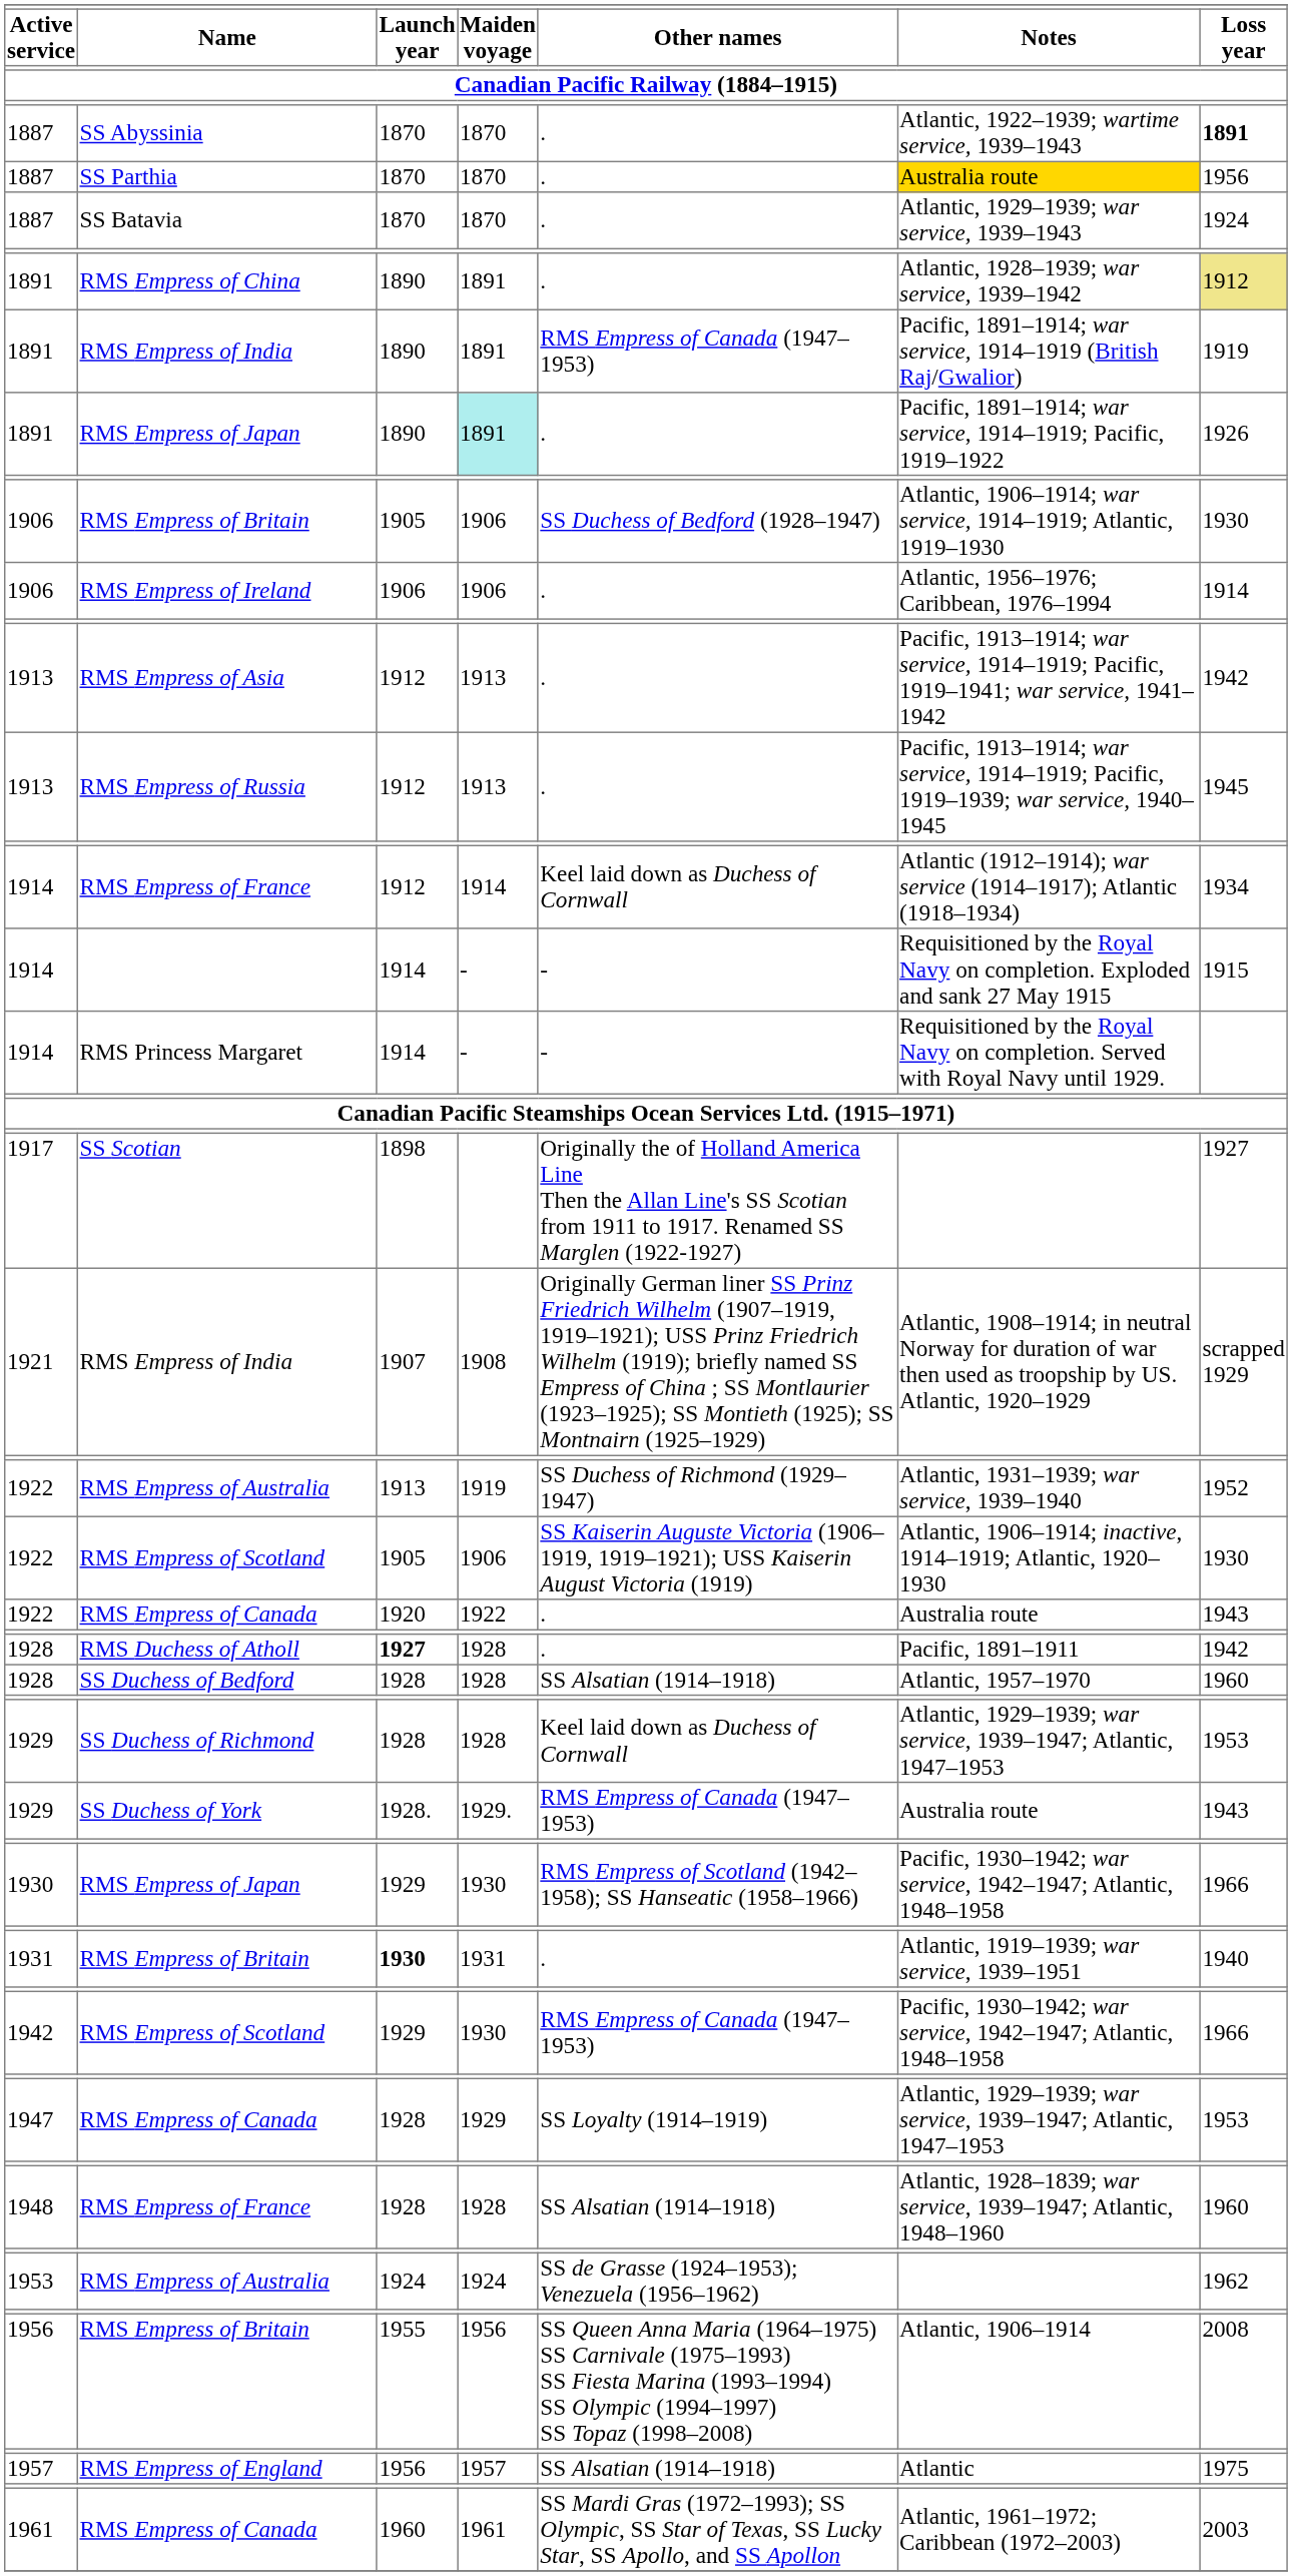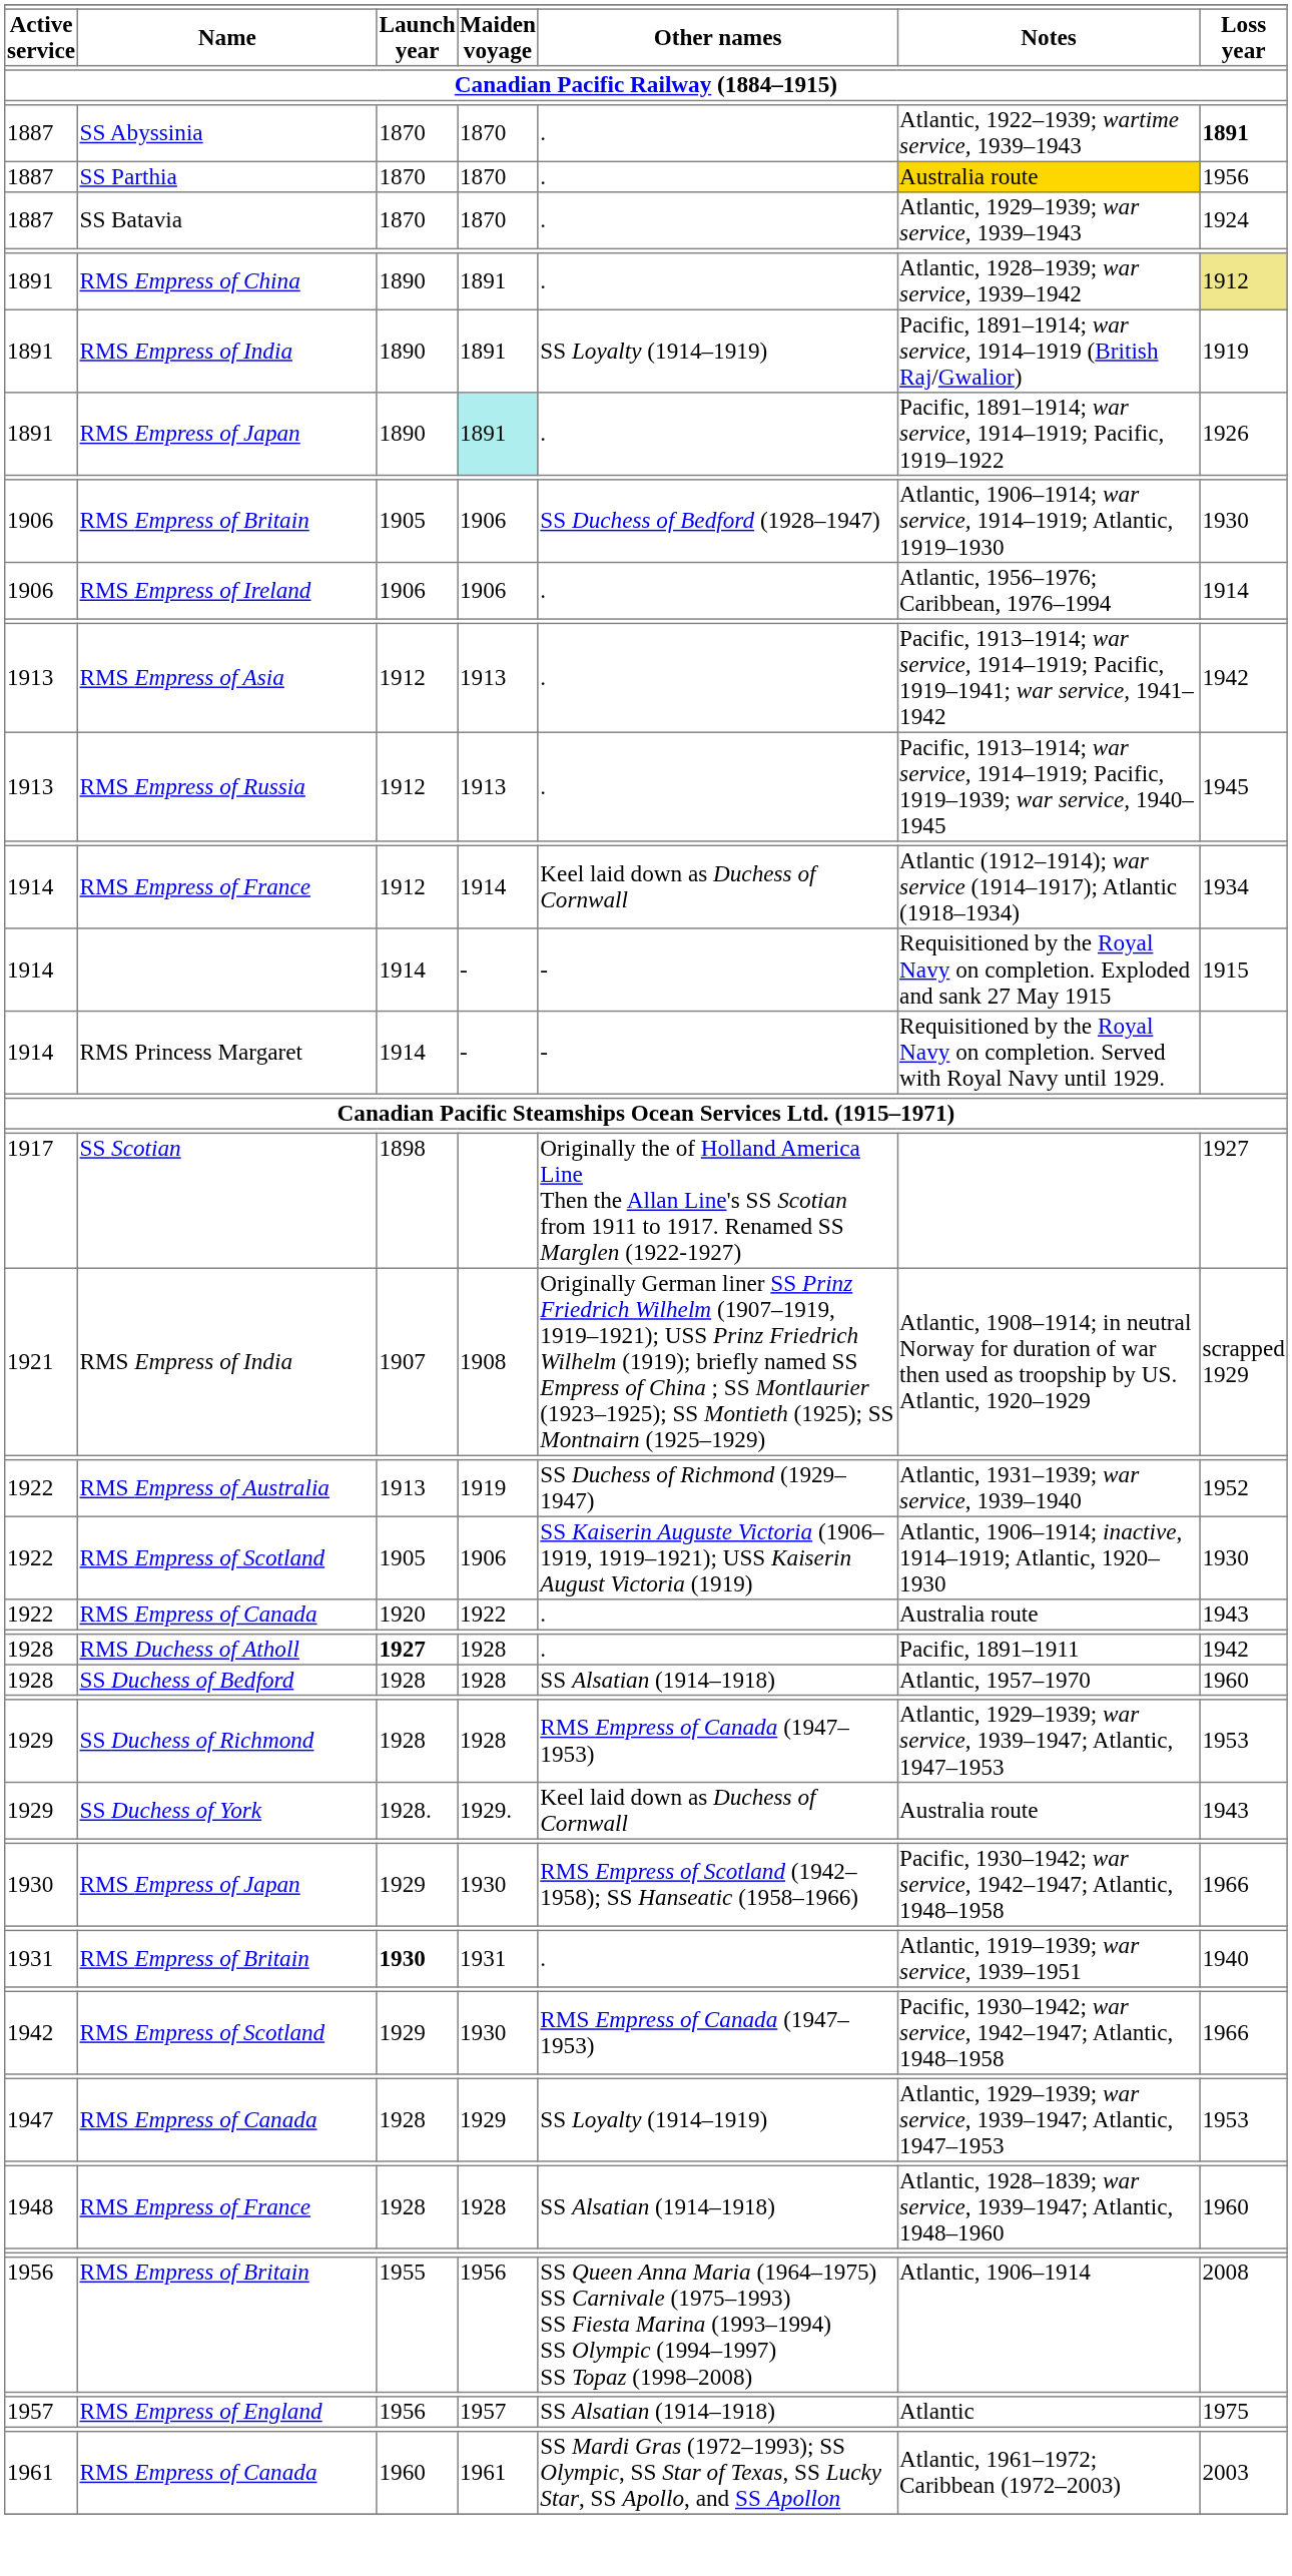1891 / RMS Empress of India | Other names: RMS Empress of Canada (1947–1953) -> SS Loyalty (1914–1919)
SS Duchess of Richmond | Other names: Keel laid down as Duchess of Cornwall -> RMS Empress of Canada (1947–1953)
SS Duchess of York | Other names: RMS Empress of Canada (1947–1953) -> Keel laid down as Duchess of Cornwall
- row: 1953 | RMS Empress of Australia | 1924 | 1924 | SS de Grasse (1924–1953); Venezuela (1956–1962) | 1962
